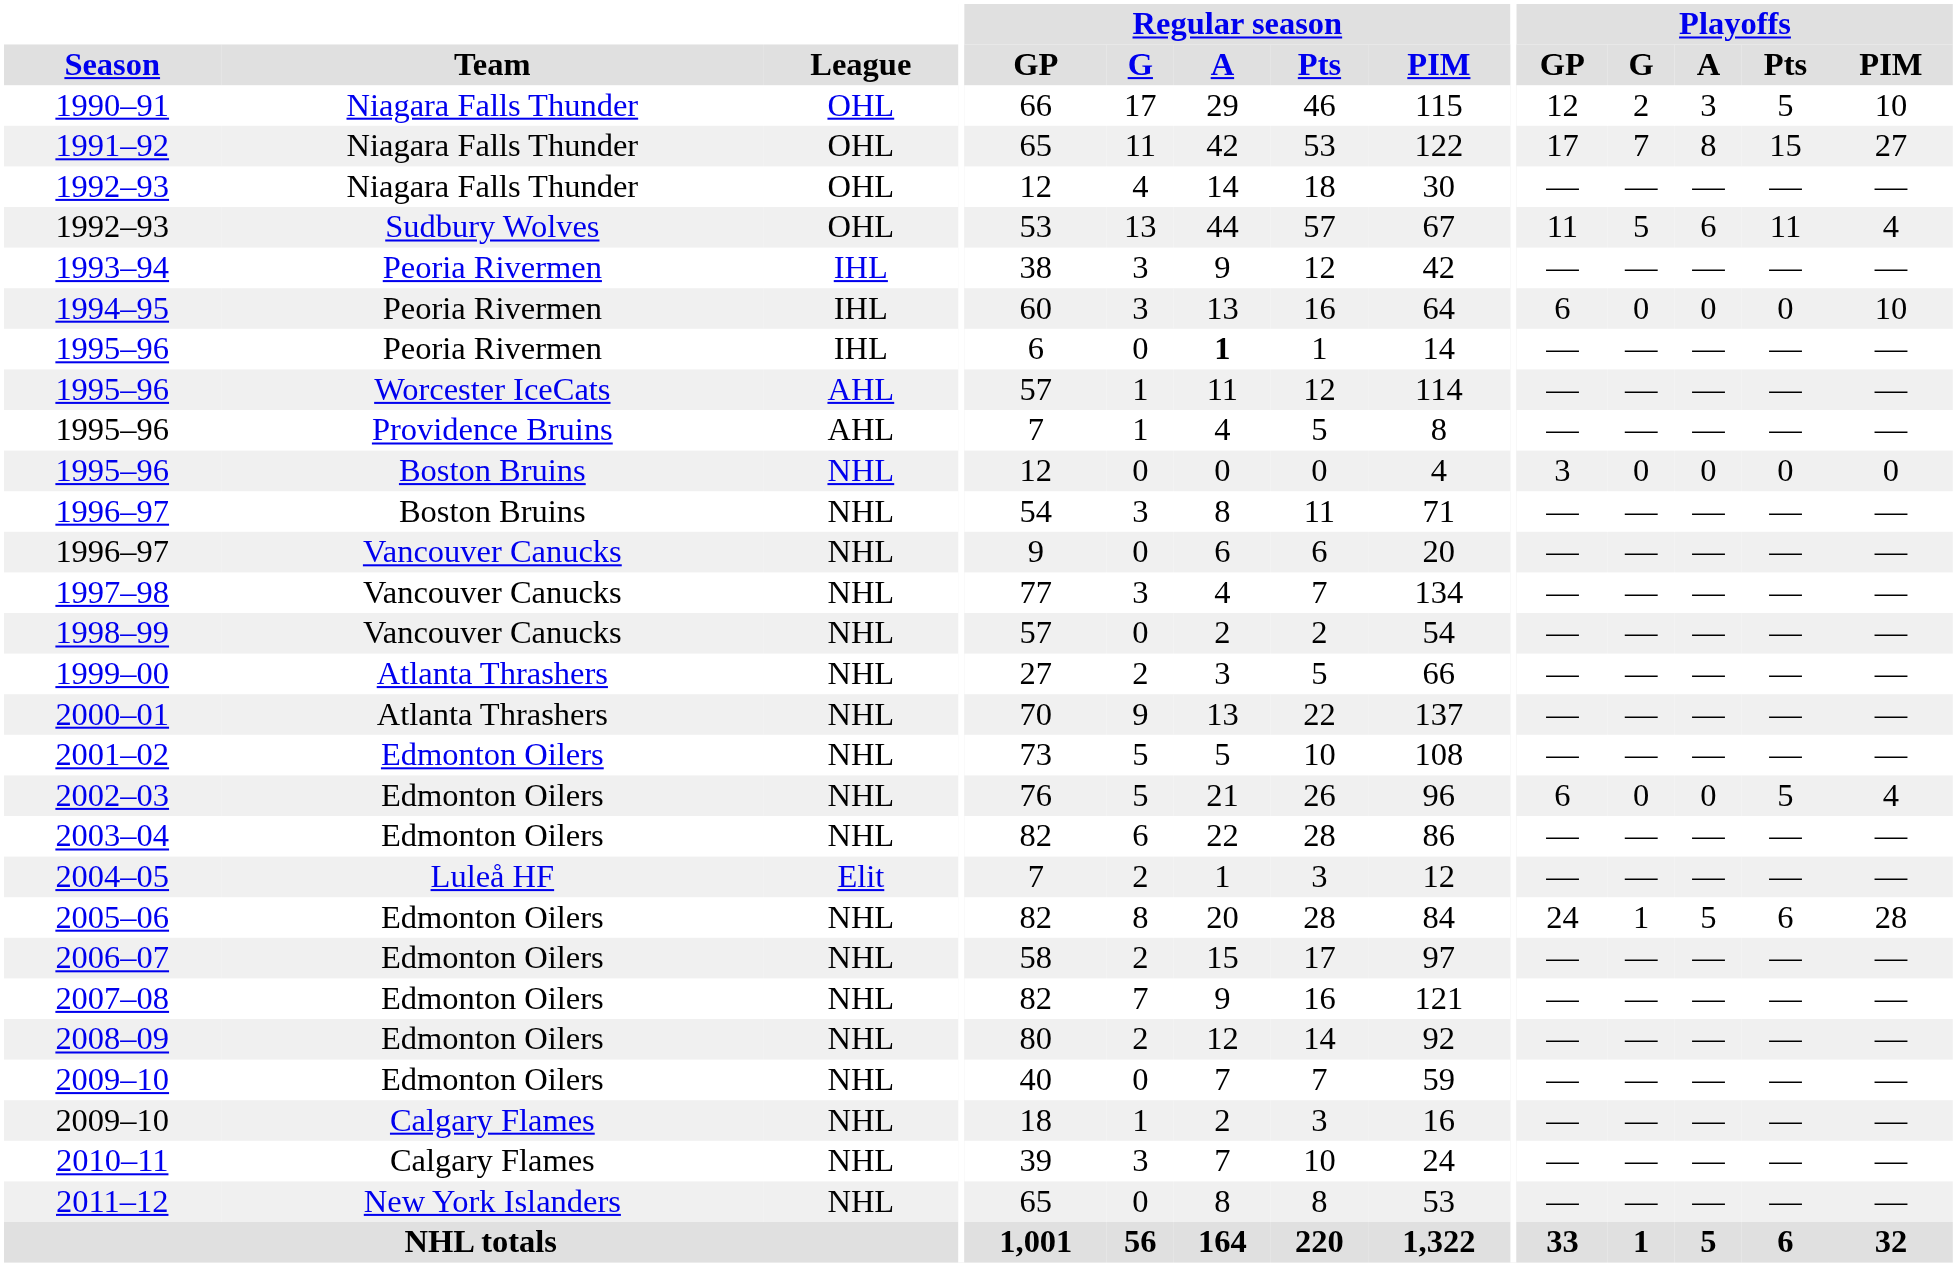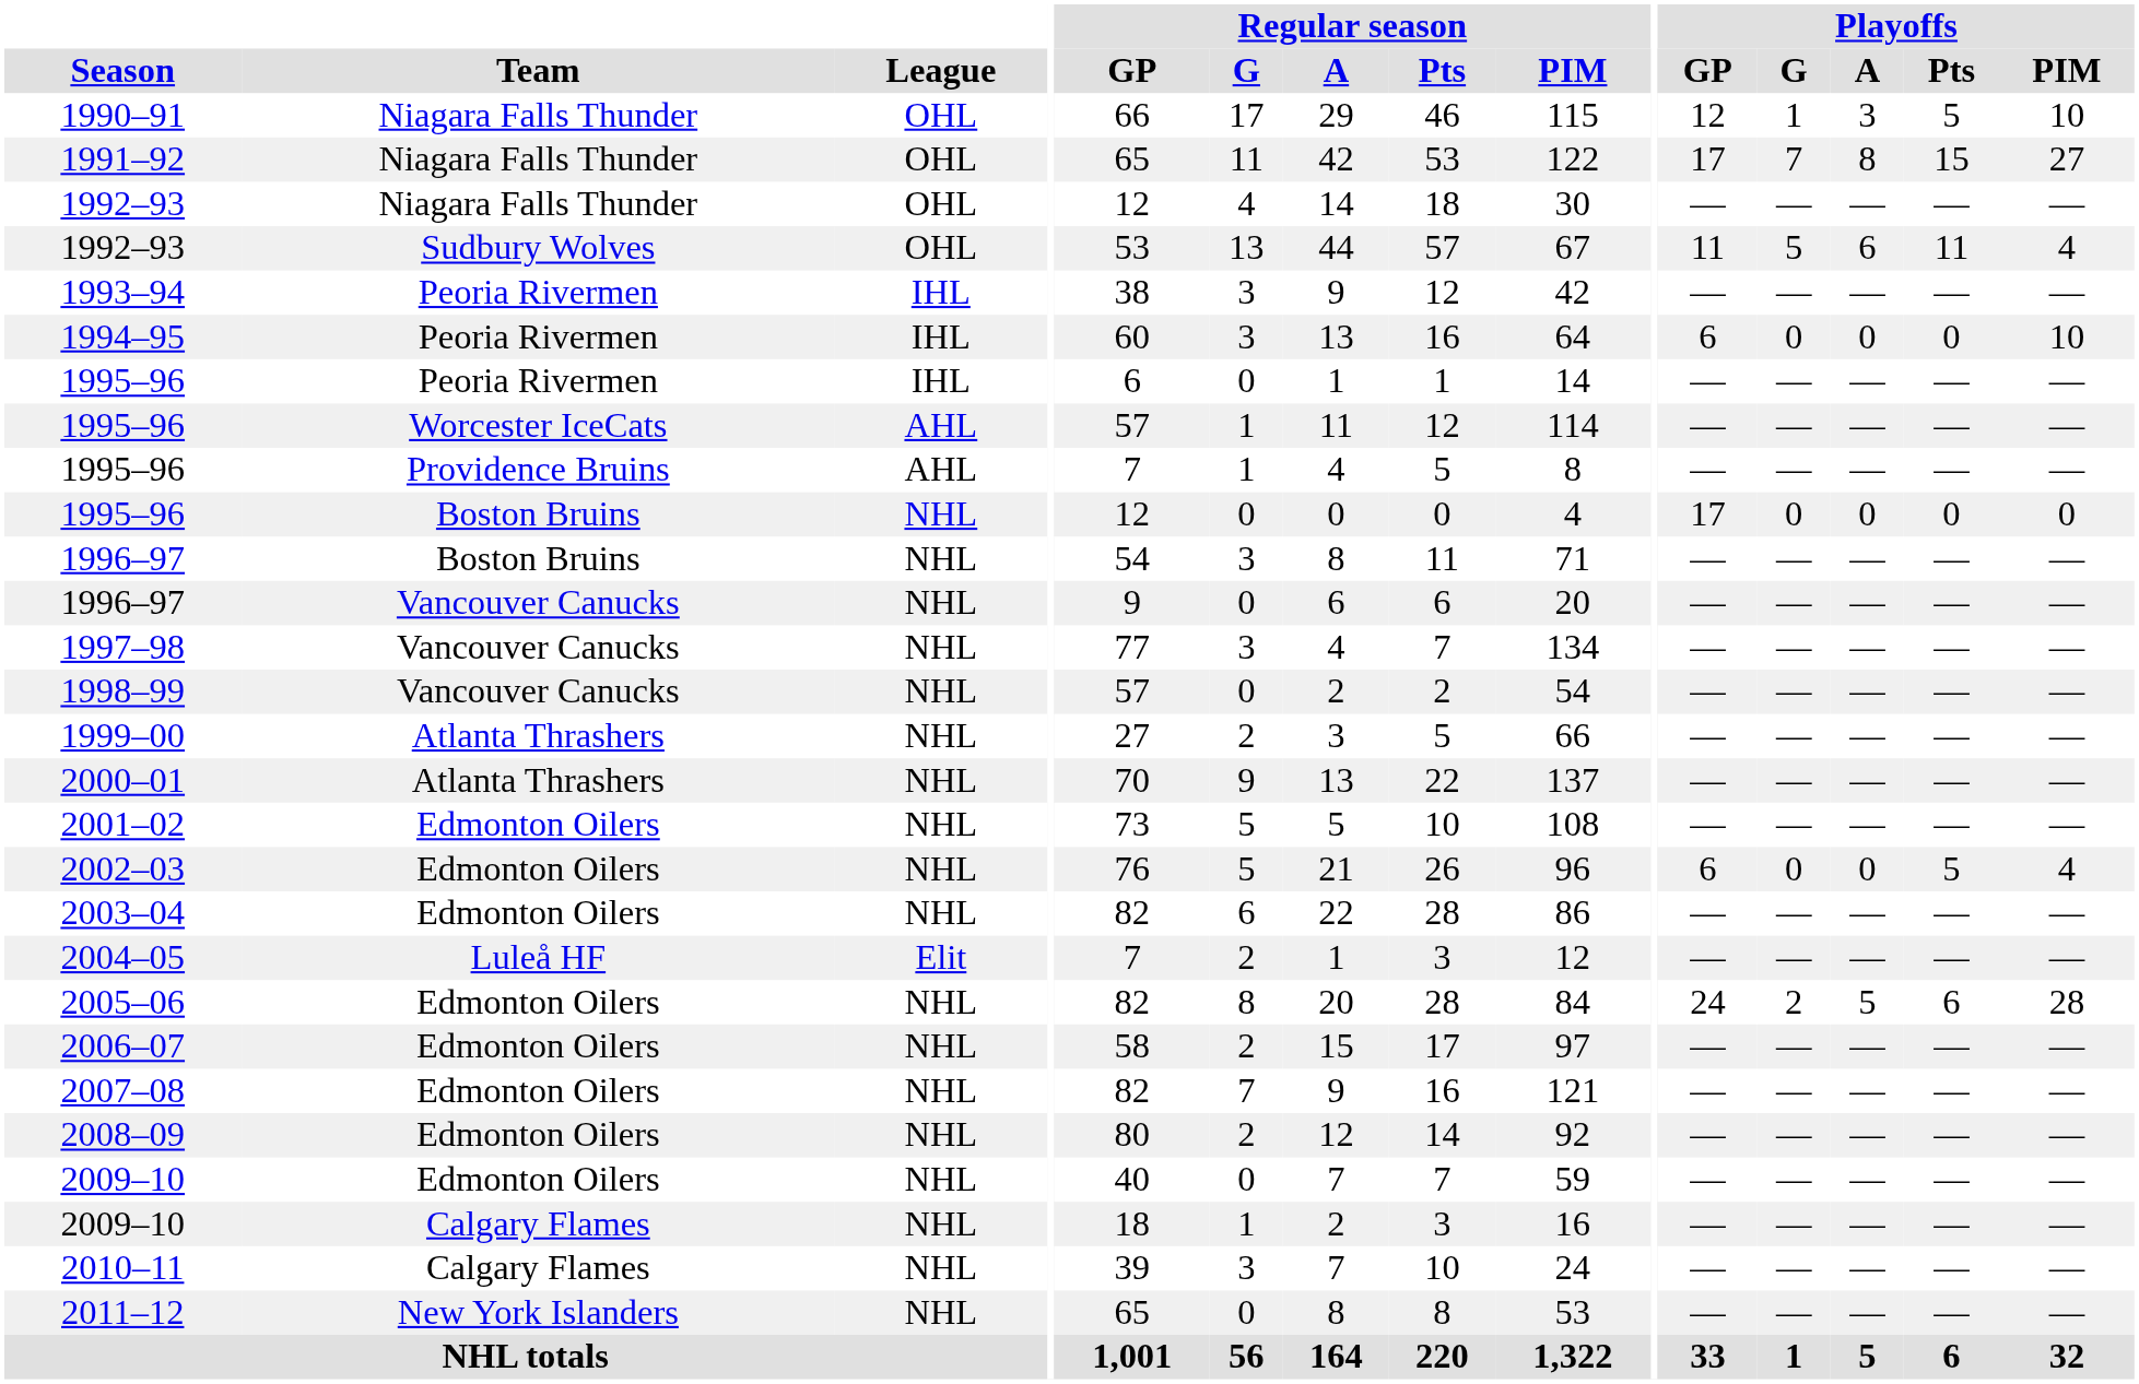1990–91 | Playoffs / G: 2 -> 1
1995–96 / Peoria Rivermen | Regular season / A: bold -> normal
1995–96 / Boston Bruins | Playoffs / GP: 3 -> 17
2005–06 | Playoffs / G: 1 -> 2
